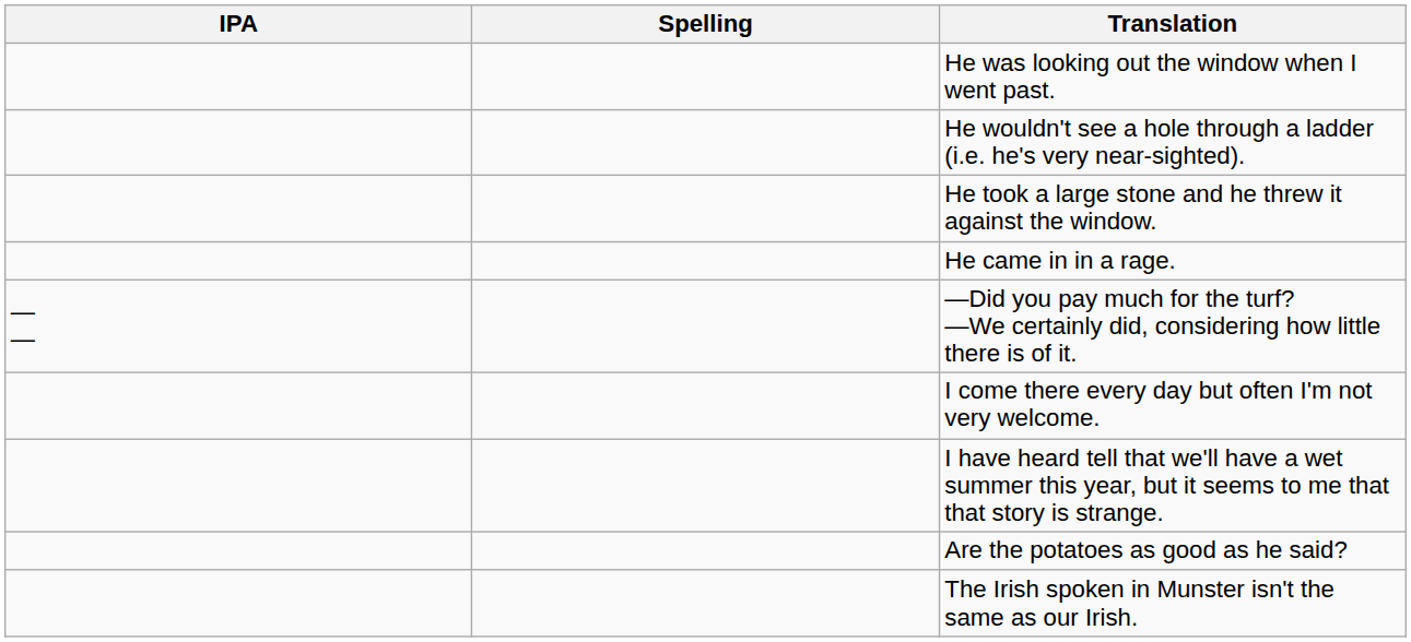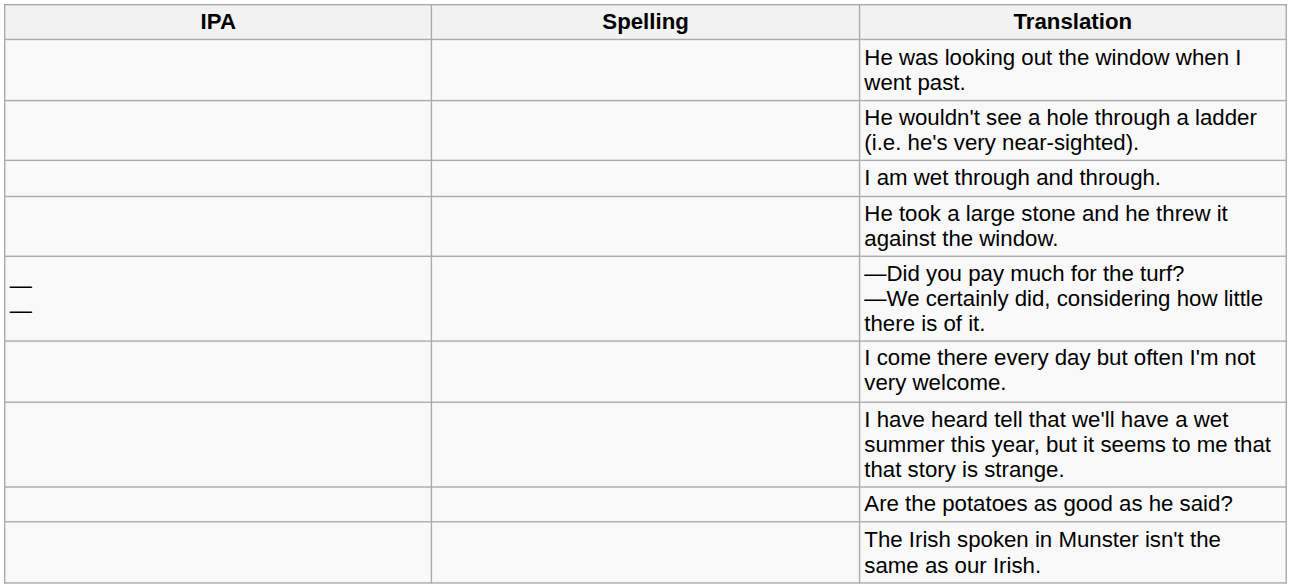+ row: I am wet through and through.
- row: He came in in a rage.
